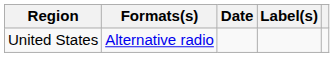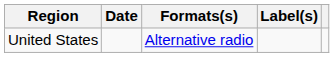columns swapped: Date <-> Formats(s)
